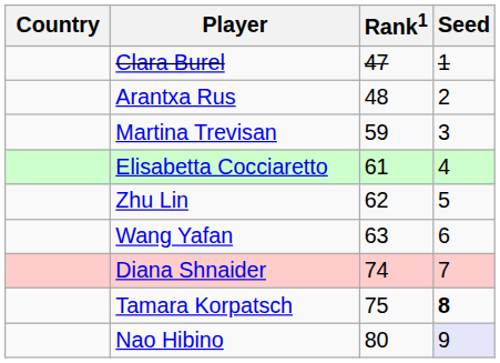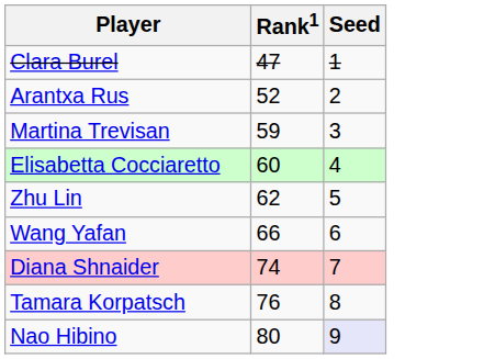- column: Country
Arantxa Rus | Rank1: 48 -> 52
Elisabetta Cocciaretto | Rank1: 61 -> 60
Wang Yafan | Rank1: 63 -> 66
Tamara Korpatsch | Rank1: 75 -> 76
Tamara Korpatsch | Seed: bold -> normal
